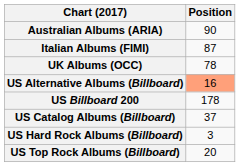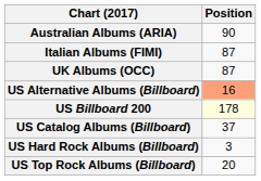UK Albums (OCC) | Position: 78 -> 87
US Billboard 200 | Position: no background -> lightyellow background
